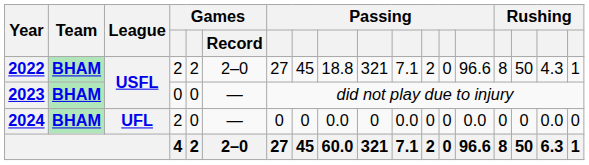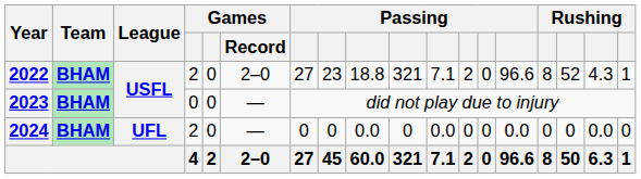2022 | column 5: 2 -> 0
2022 | column 8: 45 -> 23
2022 | column 16: 50 -> 52
